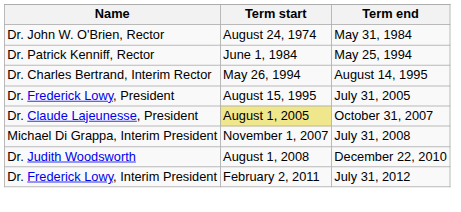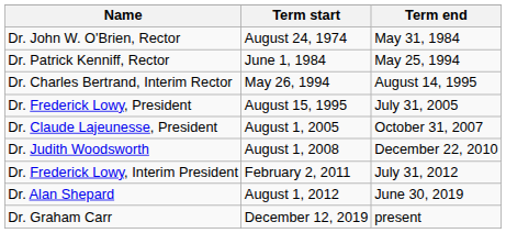Dr. Claude Lajeunesse, President | Term start: khaki background -> no background
- row: Michael Di Grappa, Interim President | November 1, 2007 | July 31, 2008
+ row: Dr. Alan Shepard | August 1, 2012 | June 30, 2019
+ row: Dr. Graham Carr | December 12, 2019 | present
